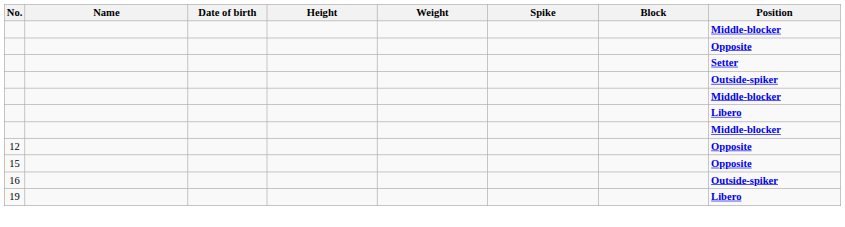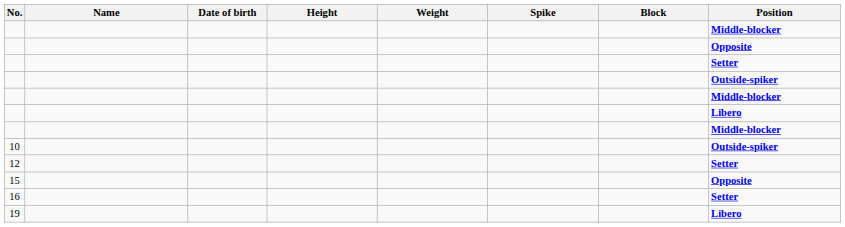+ row: 10 | Outside-spiker
12 | Position: Opposite -> Setter
16 | Position: Outside-spiker -> Setter
